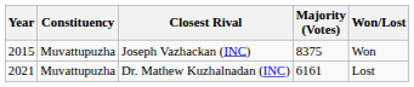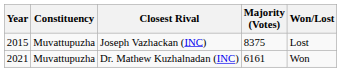Joseph Vazhackan (INC) | Won/Lost: Won -> Lost
Dr. Mathew Kuzhalnadan (INC) | Won/Lost: Lost -> Won
